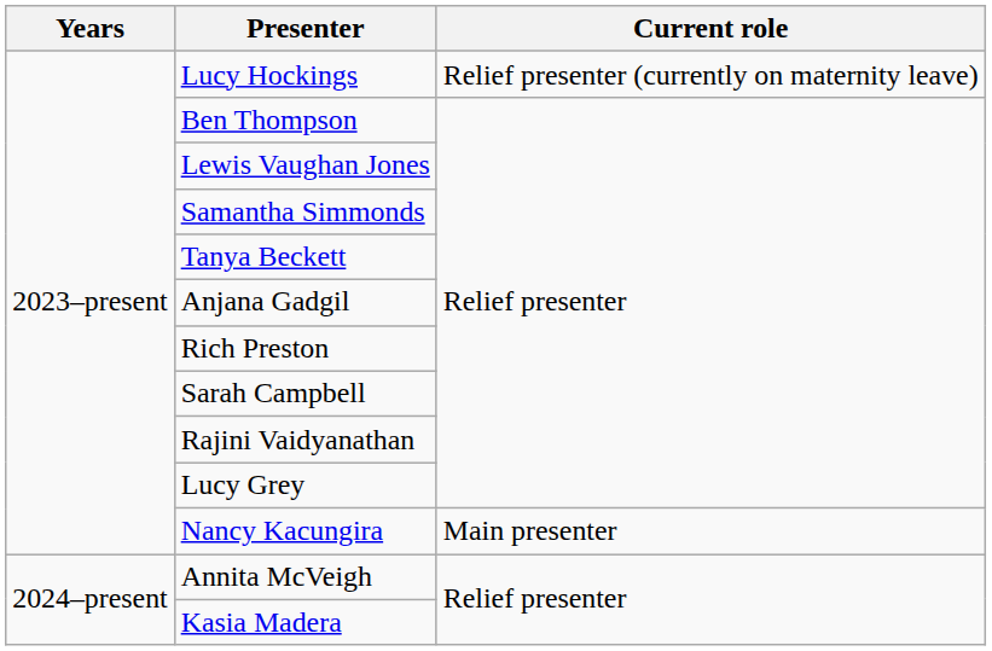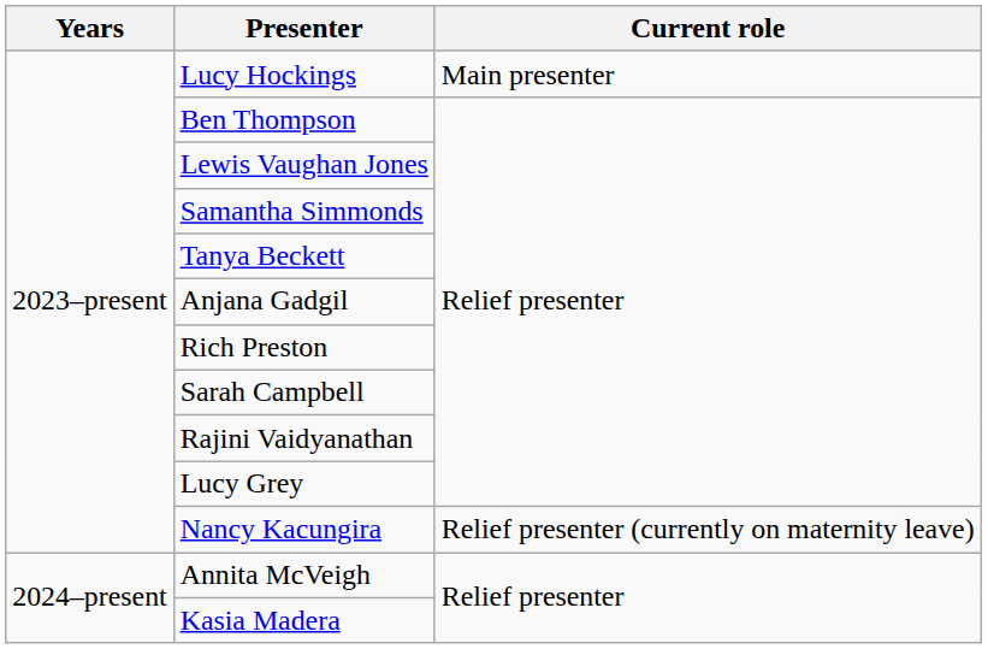Lucy Hockings | Current role: Relief presenter (currently on maternity leave) -> Main presenter
Nancy Kacungira | Current role: Main presenter -> Relief presenter (currently on maternity leave)
